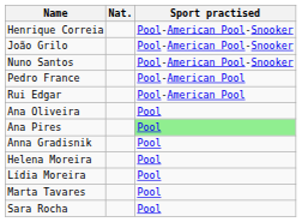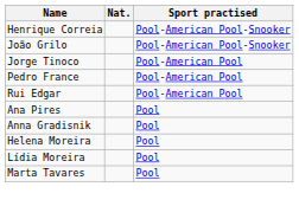+ row: Jorge Tinoco | Pool-American Pool
- row: Nuno Santos | Pool-American Pool-Snooker
- row: Ana Oliveira | Pool
Ana Pires | Sport practised: lightgreen background -> no background
- row: Sara Rocha | Pool
